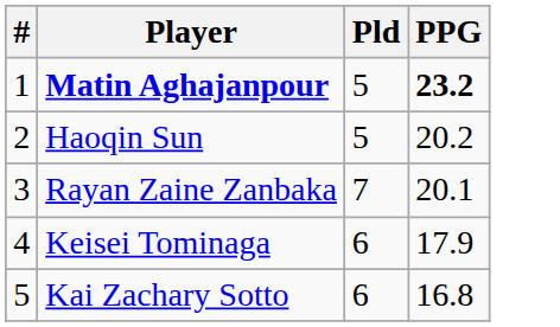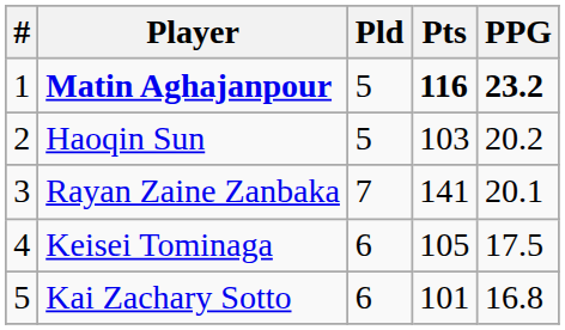+ column: Pts | 116 | 103 | 141 | 105 | 101
Keisei Tominaga | PPG: 17.9 -> 17.5
